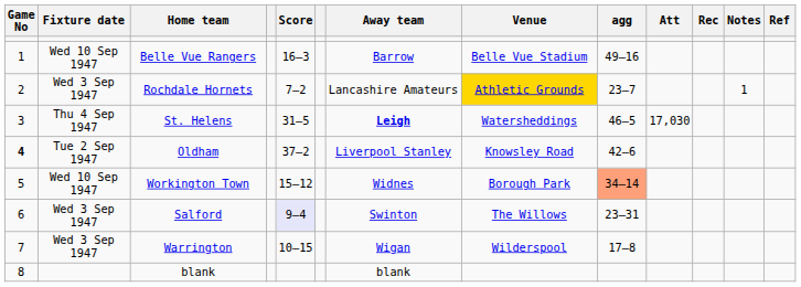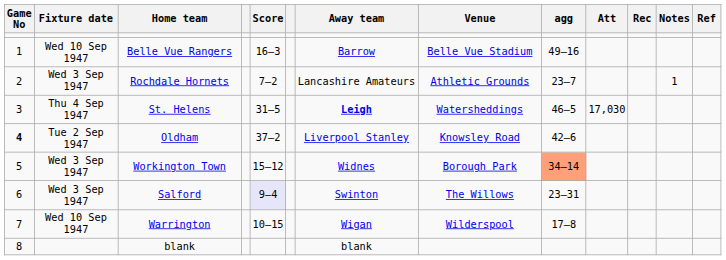Rochdale Hornets | Venue: gold background -> no background
Workington Town | Fixture date: Wed 10 Sep 1947 -> Wed 3 Sep 1947
Warrington | Fixture date: Wed 3 Sep 1947 -> Wed 10 Sep 1947
